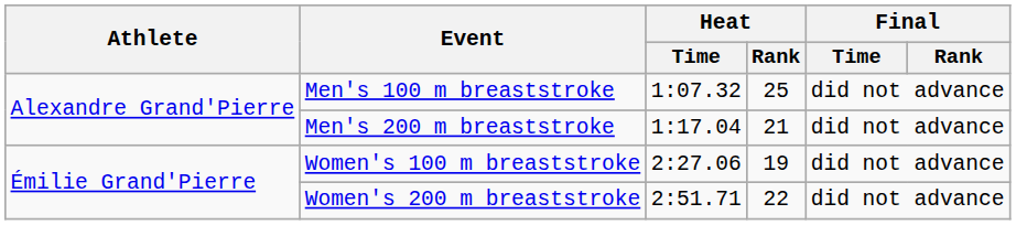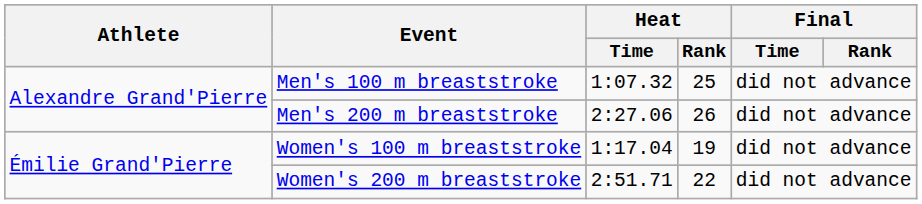Men's 200 m breaststroke | Heat / Time: 1:17.04 -> 2:27.06
Men's 200 m breaststroke | Heat / Rank: 21 -> 26
Women's 100 m breaststroke | Heat / Time: 2:27.06 -> 1:17.04
